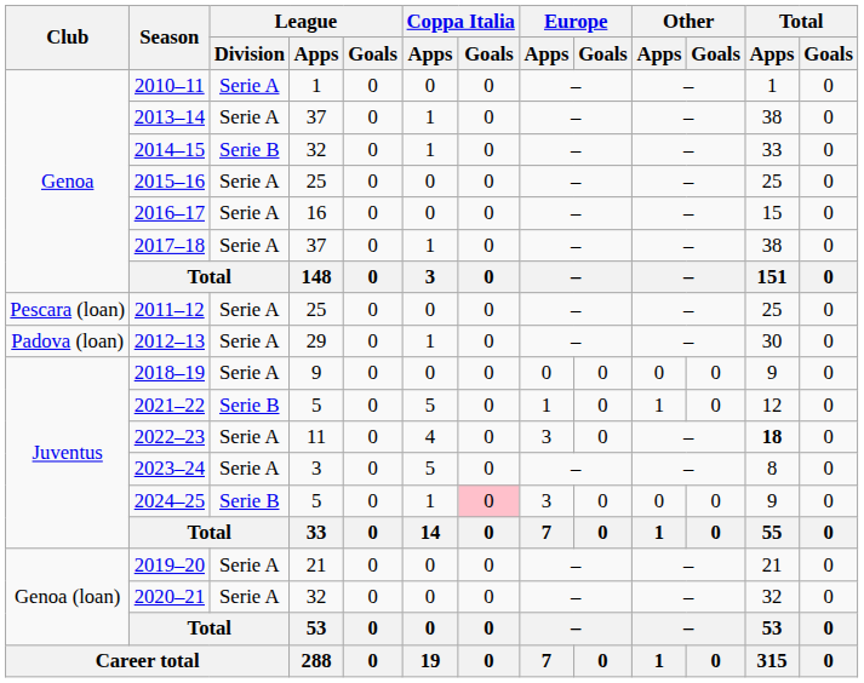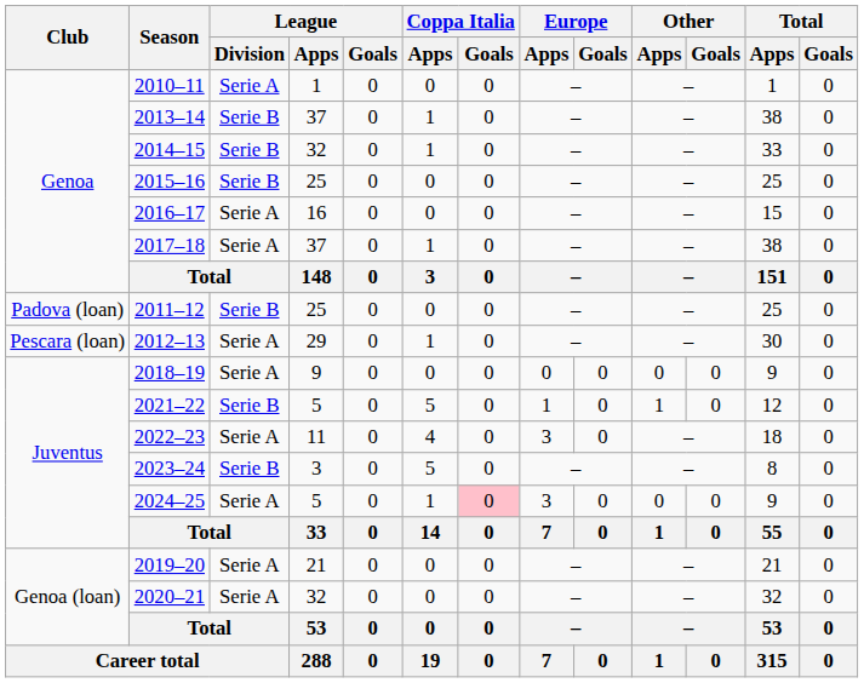2013–14 | League / Division: Serie A -> Serie B
2015–16 | League / Division: Serie A -> Serie B
2011–12 | Club: Pescara (loan) -> Padova (loan)
2011–12 | League / Division: Serie A -> Serie B
2012–13 | Club: Padova (loan) -> Pescara (loan)
2022–23 | Total / Apps: bold -> normal
2023–24 | League / Division: Serie A -> Serie B
2024–25 | League / Division: Serie B -> Serie A
